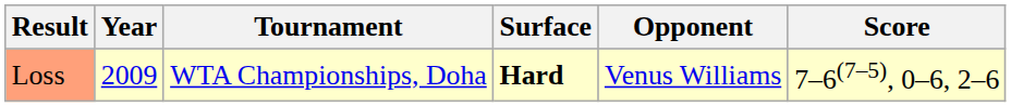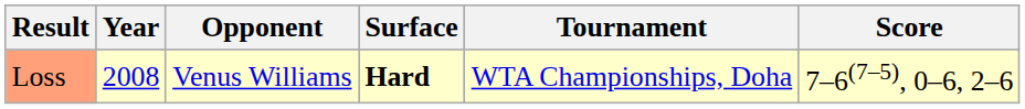columns swapped: Tournament <-> Opponent
Loss | Year: 2009 -> 2008
